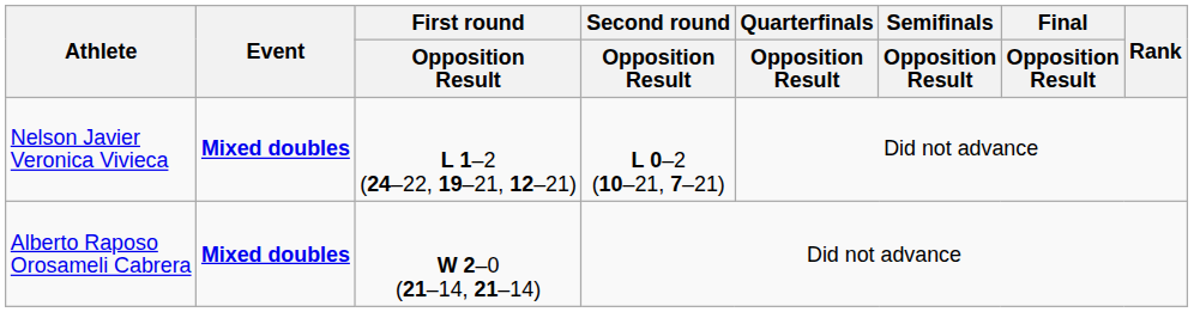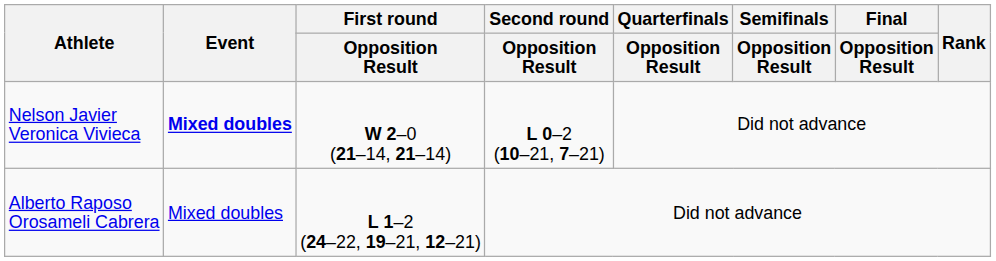Nelson Javier Veronica Vivieca | First round / Opposition Result: L 1–2 (24–22, 19–21, 12–21) -> W 2–0 (21–14, 21–14)
Alberto Raposo Orosameli Cabrera | Event: bold -> normal
Alberto Raposo Orosameli Cabrera | First round / Opposition Result: W 2–0 (21–14, 21–14) -> L 1–2 (24–22, 19–21, 12–21)
